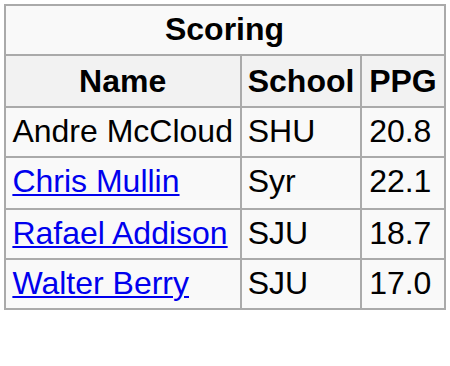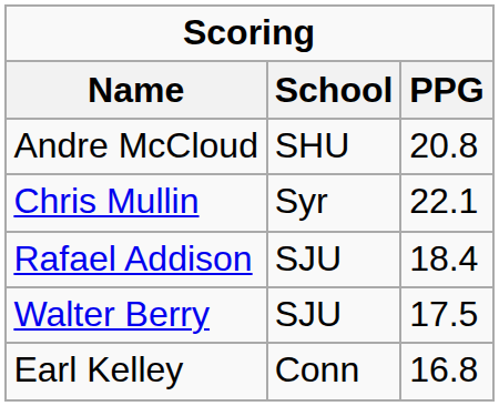Rafael Addison | PPG: 18.7 -> 18.4
Walter Berry | PPG: 17.0 -> 17.5
+ row: Earl Kelley | Conn | 16.8
